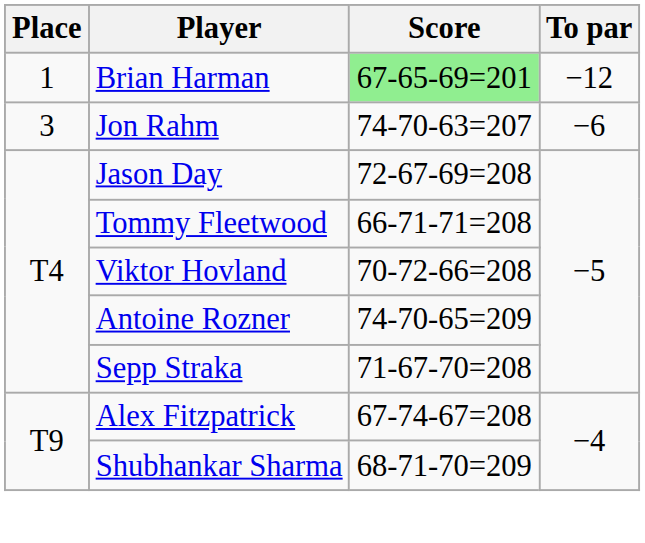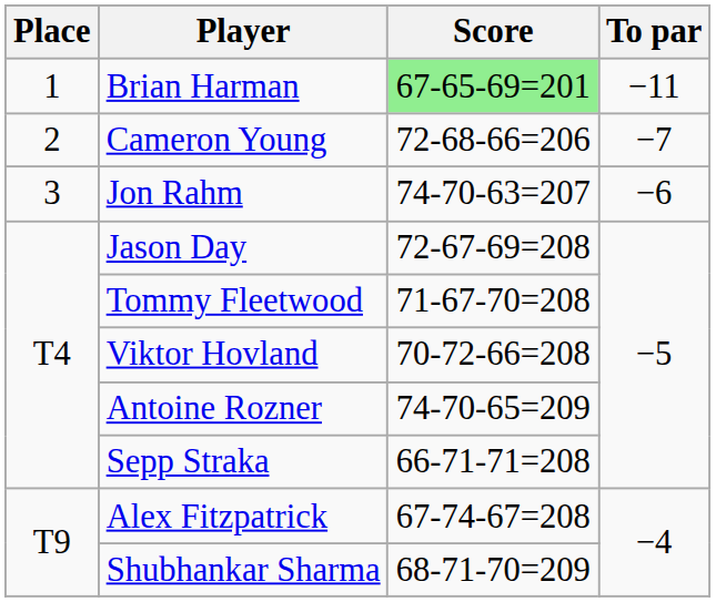Brian Harman | To par: −12 -> −11
+ row: 2 | Cameron Young | 72-68-66=206 | −7
Tommy Fleetwood | Score: 66-71-71=208 -> 71-67-70=208
Sepp Straka | Score: 71-67-70=208 -> 66-71-71=208
